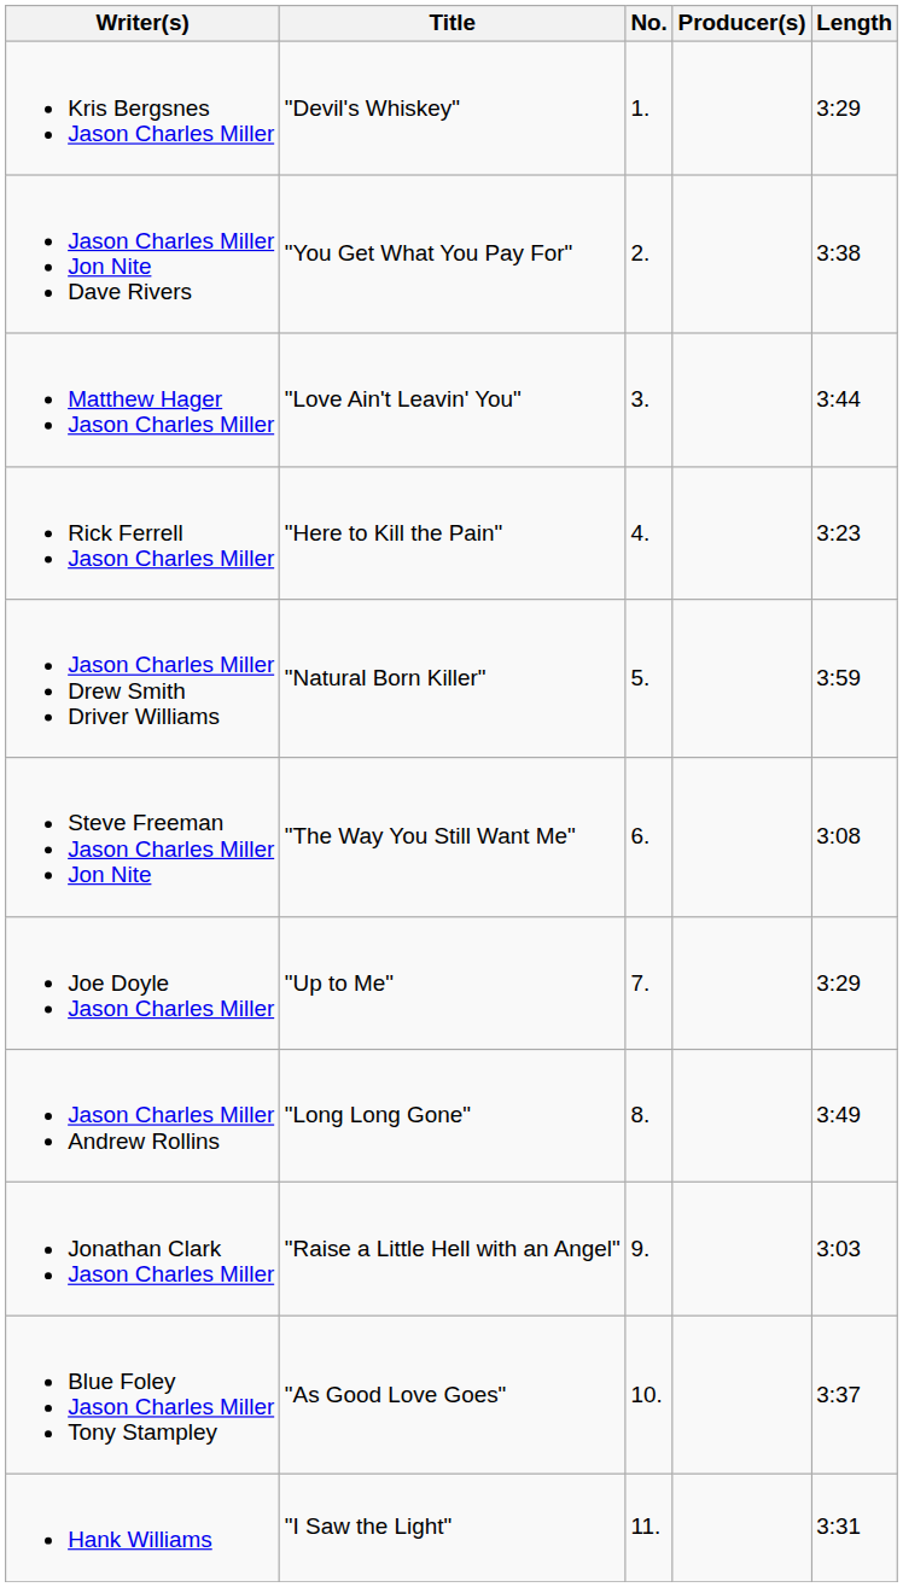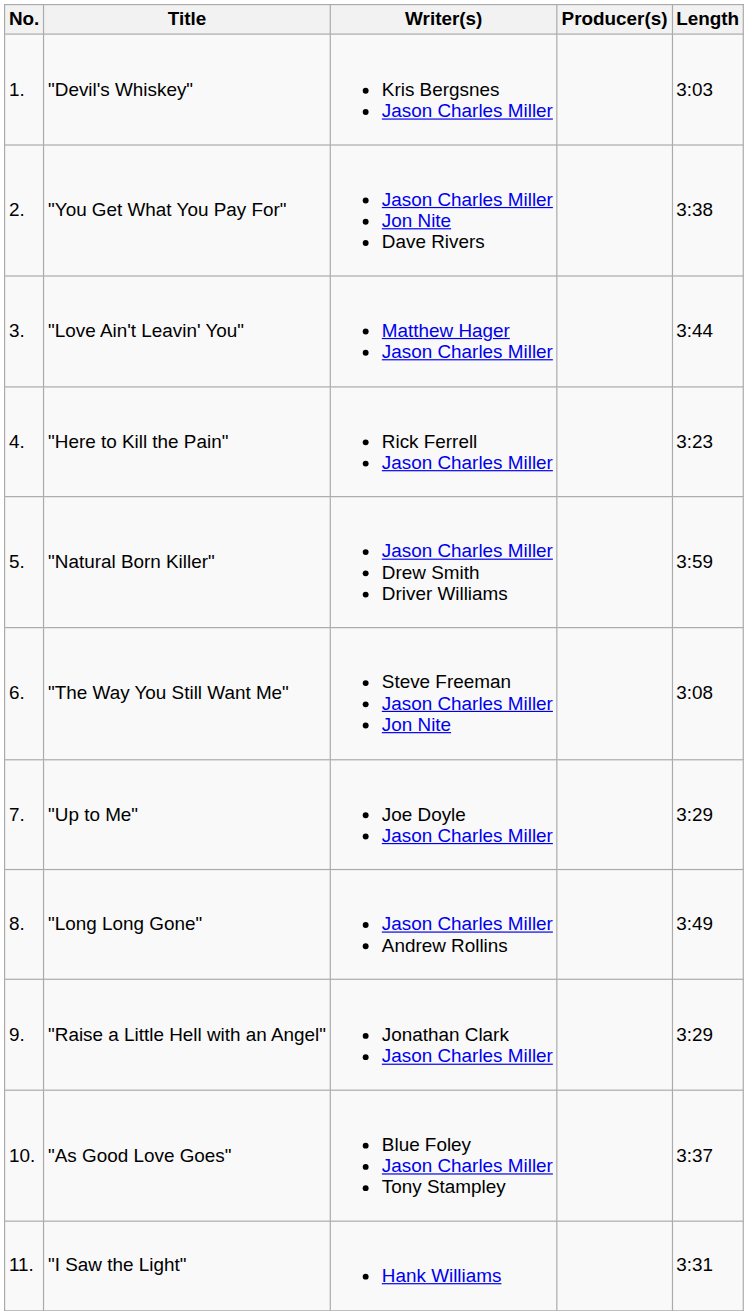columns swapped: No. <-> Writer(s)
"Devil's Whiskey" | Length: 3:29 -> 3:03
"Raise a Little Hell with an Angel" | Length: 3:03 -> 3:29
